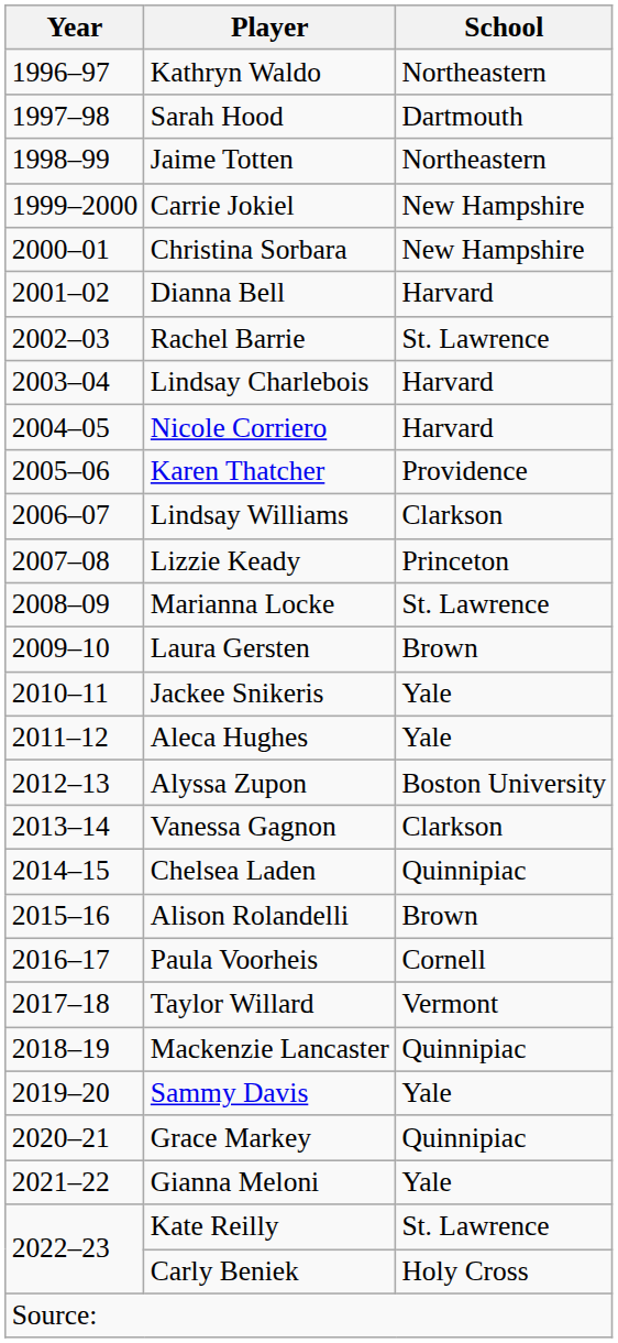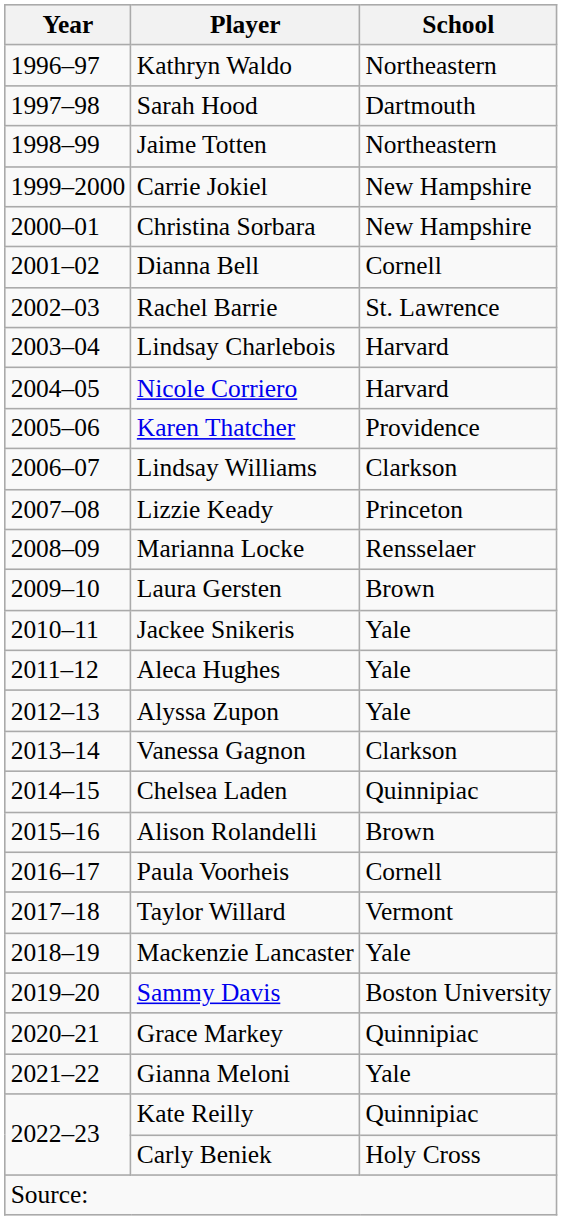Dianna Bell | School: Harvard -> Cornell
Marianna Locke | School: St. Lawrence -> Rensselaer
Alyssa Zupon | School: Boston University -> Yale
Mackenzie Lancaster | School: Quinnipiac -> Yale
Sammy Davis | School: Yale -> Boston University
Kate Reilly | School: St. Lawrence -> Quinnipiac
